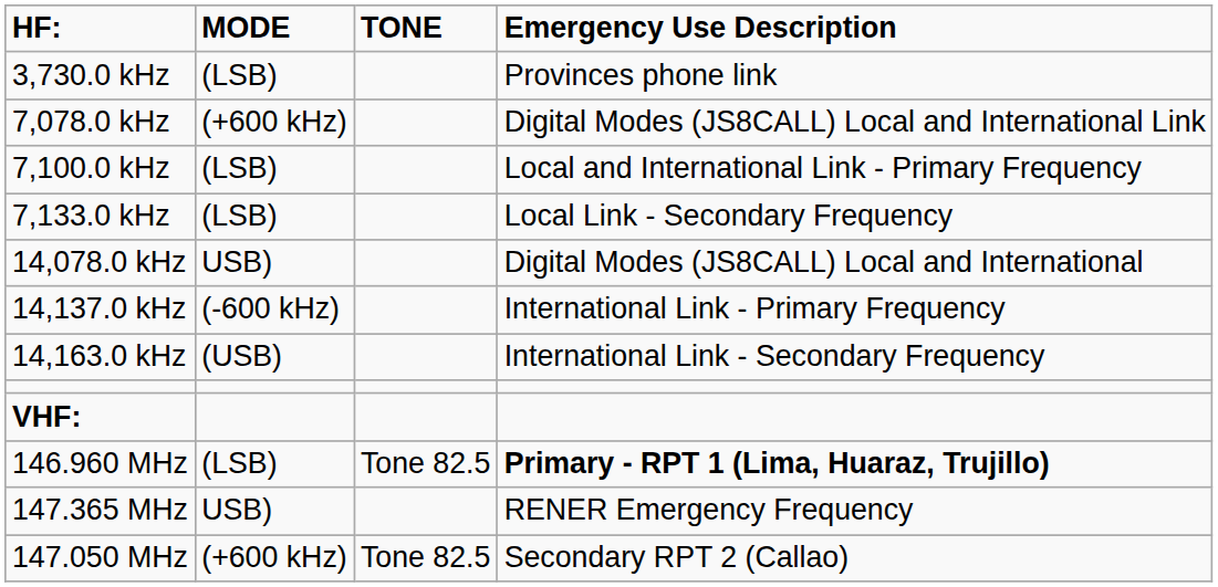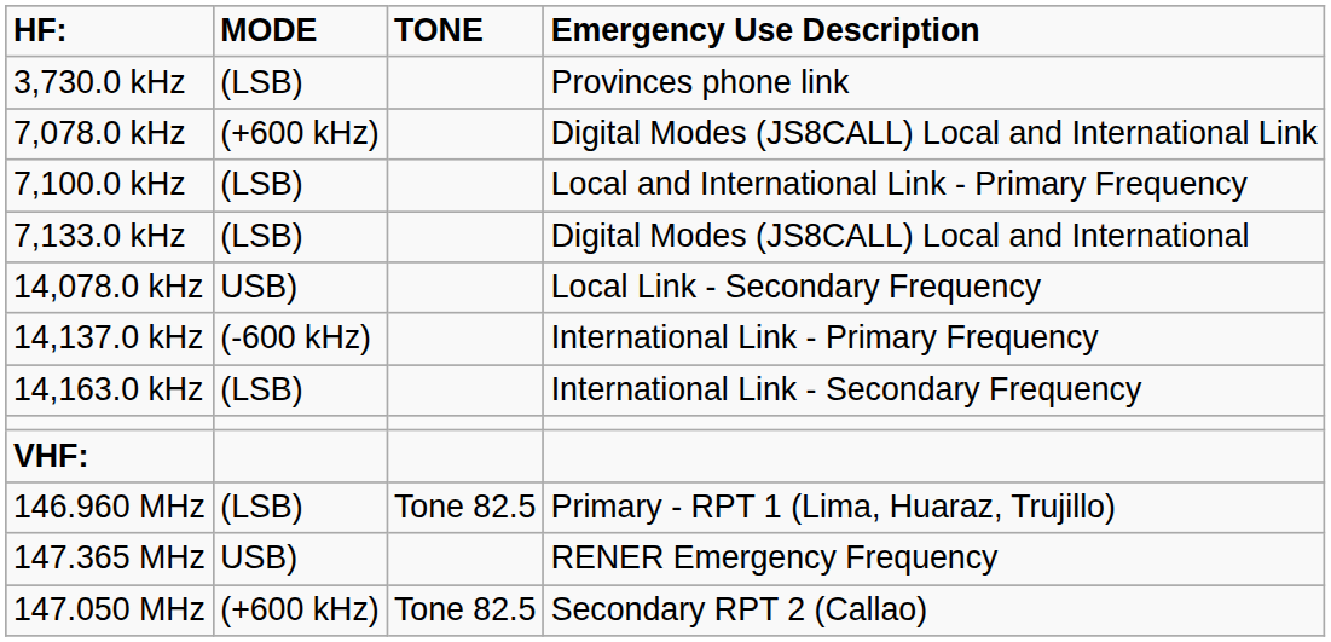7,133.0 kHz | Emergency Use Description: Local Link - Secondary Frequency -> Digital Modes (JS8CALL) Local and International
14,078.0 kHz | Emergency Use Description: Digital Modes (JS8CALL) Local and International -> Local Link - Secondary Frequency
14,163.0 kHz | MODE: (USB) -> (LSB)
146.960 MHz | Emergency Use Description: bold -> normal
